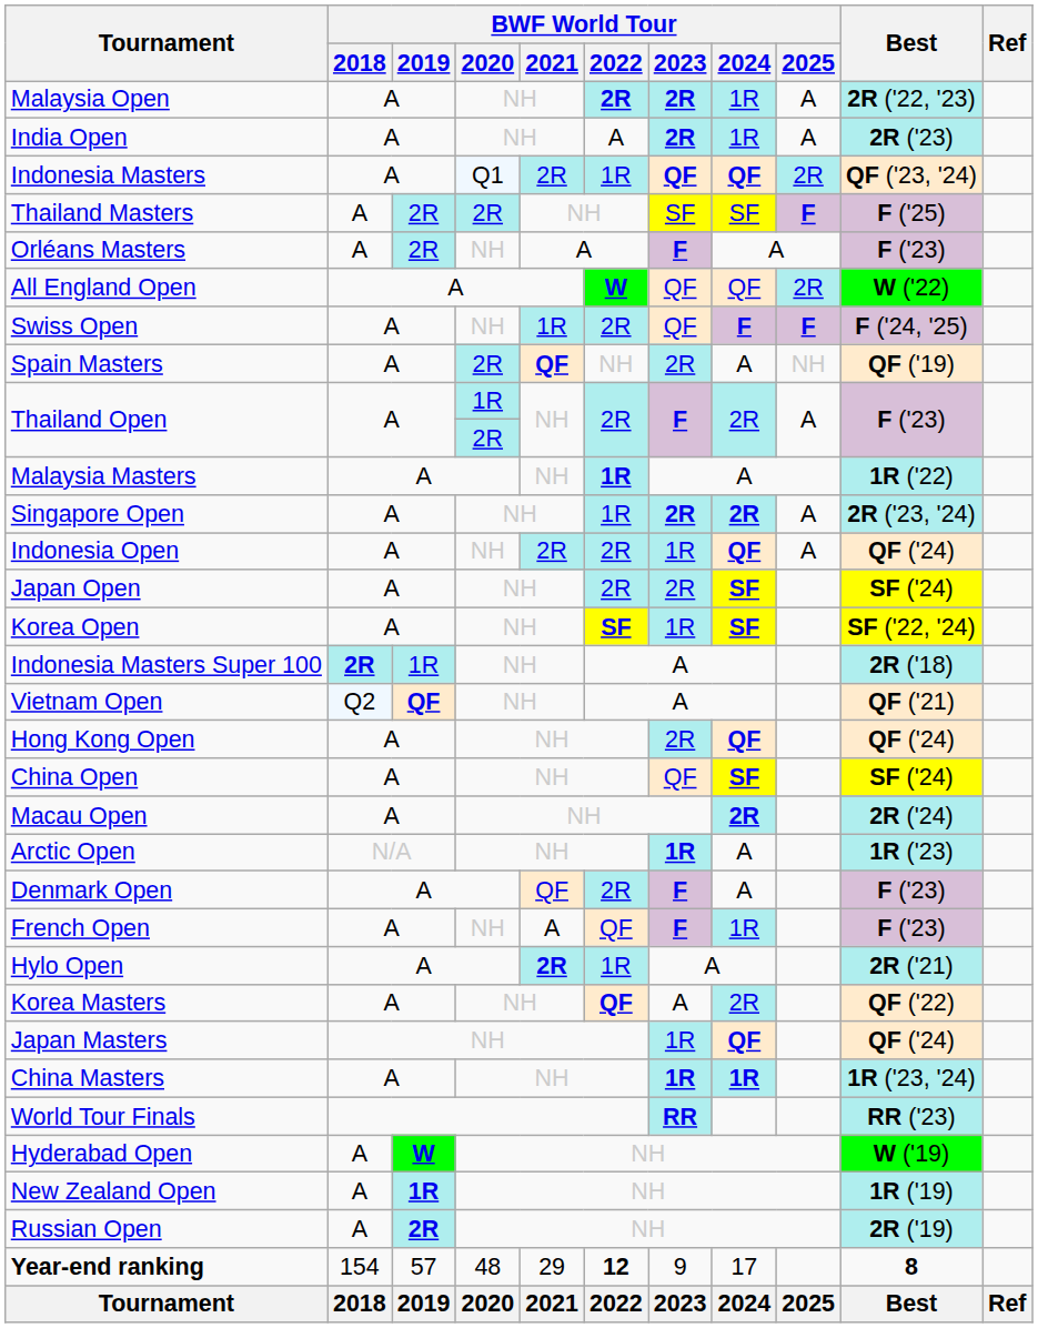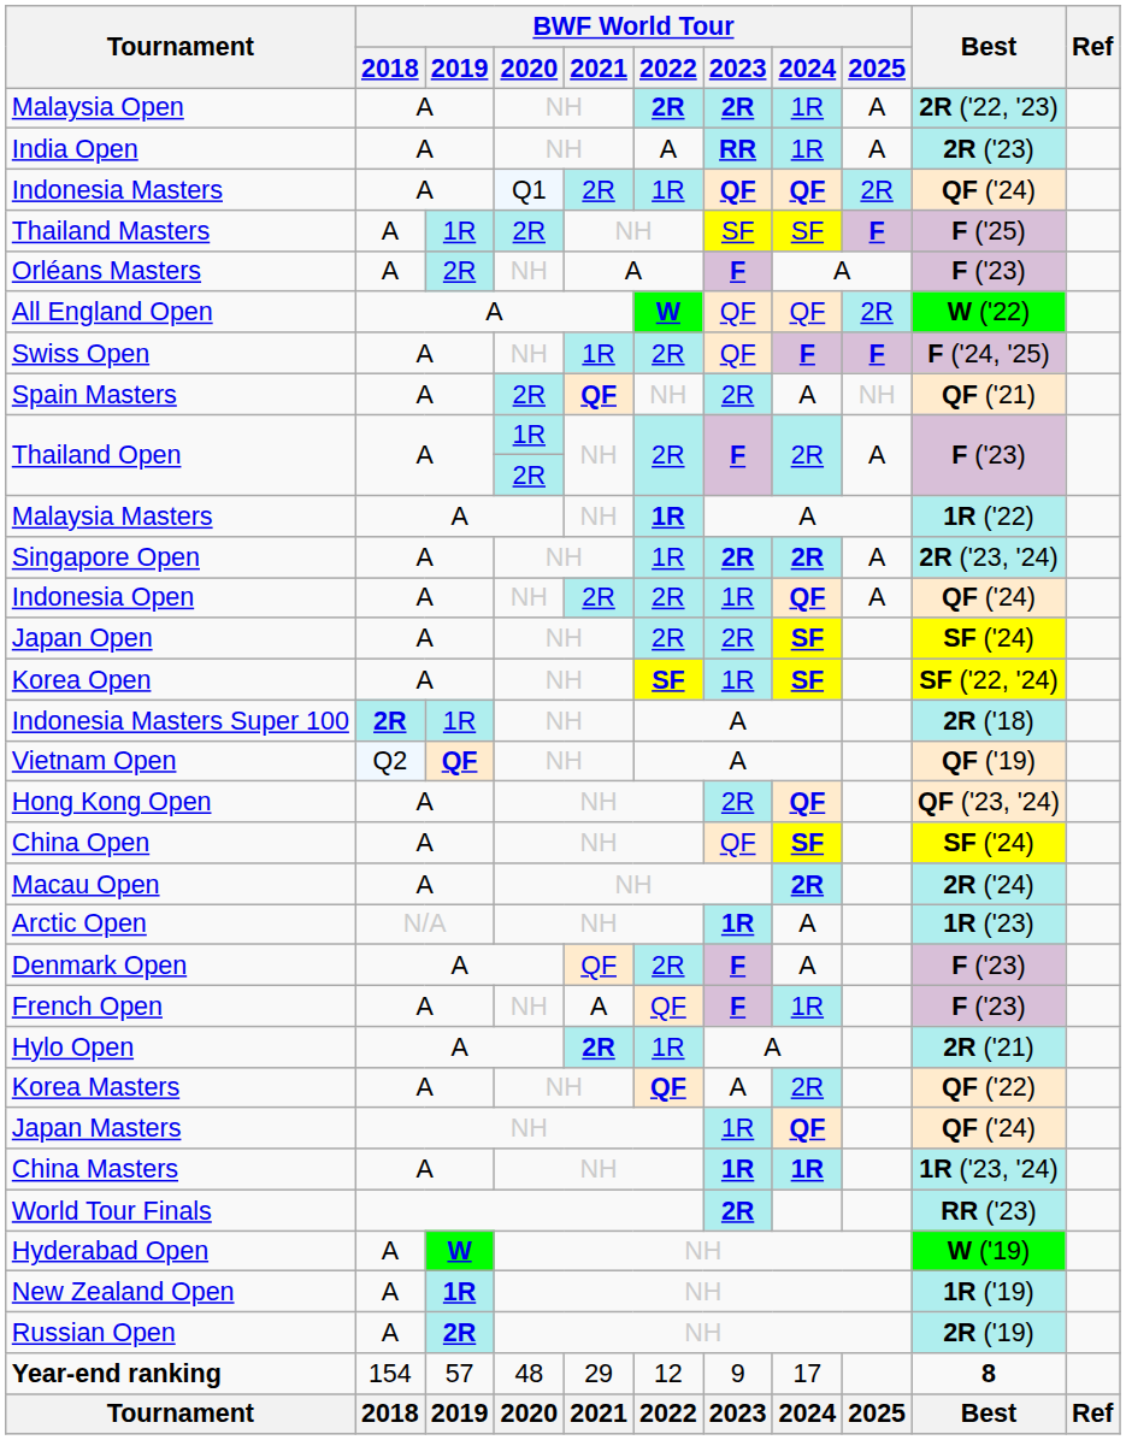India Open | BWF World Tour / 2023: 2R -> RR
Indonesia Masters | Best: QF ('23, '24) -> QF ('24)
Thailand Masters | BWF World Tour / 2019: 2R -> 1R
Spain Masters | Best: QF ('19) -> QF ('21)
Vietnam Open | Best: QF ('21) -> QF ('19)
Hong Kong Open | Best: QF ('24) -> QF ('23, '24)
World Tour Finals | BWF World Tour / 2023: RR -> 2R
Year-end ranking | BWF World Tour / 2022: bold -> normal
